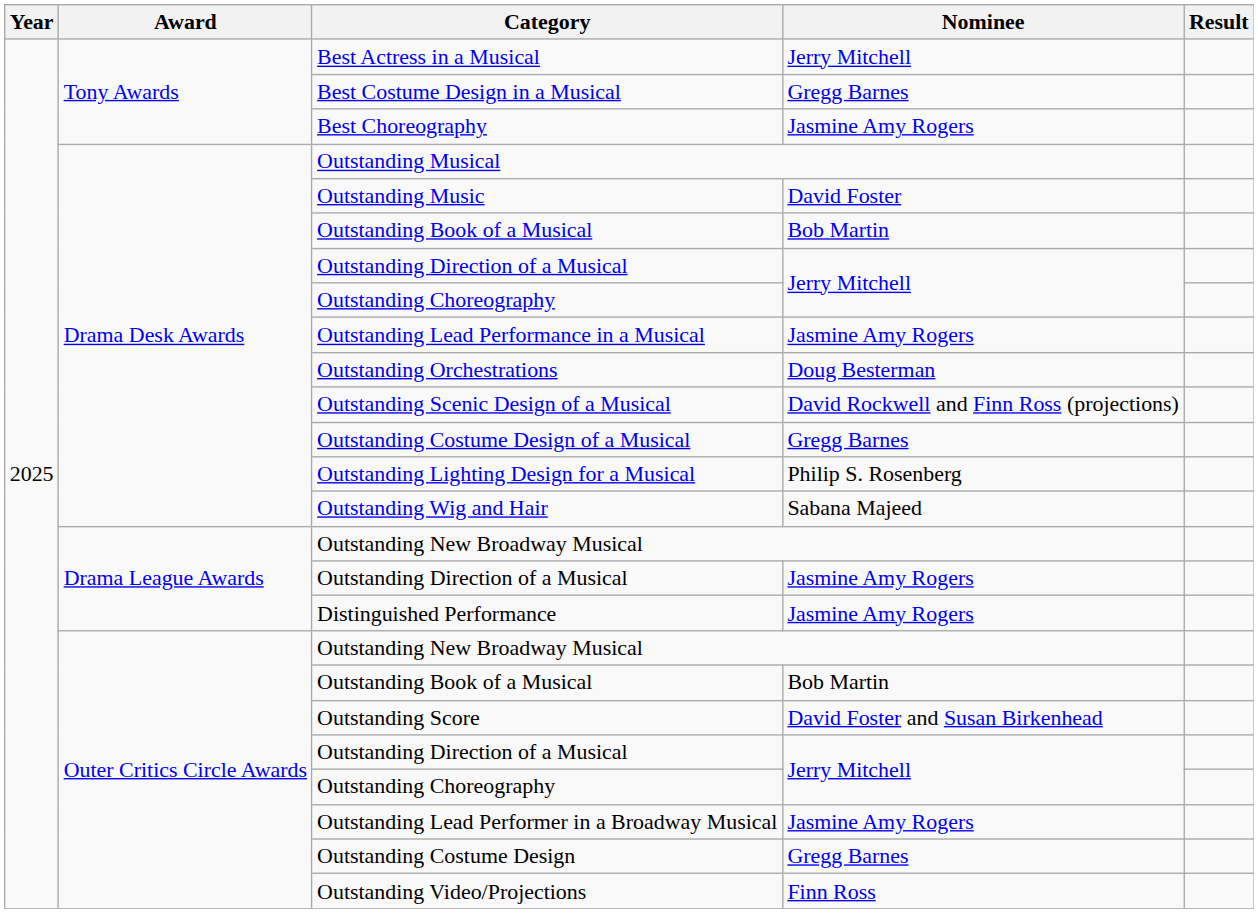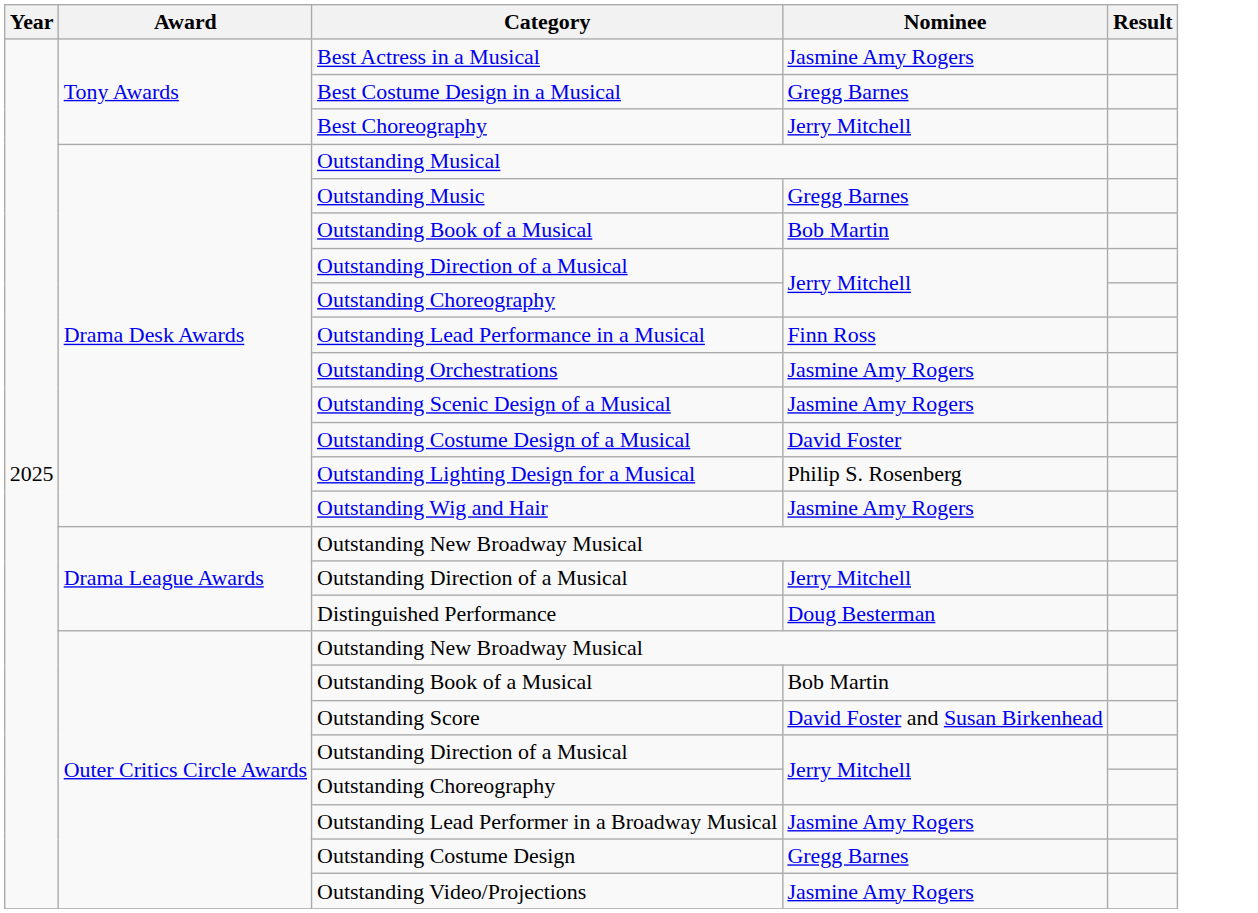Best Actress in a Musical | Nominee: Jerry Mitchell -> Jasmine Amy Rogers
Best Choreography | Nominee: Jasmine Amy Rogers -> Jerry Mitchell
Outstanding Music | Nominee: David Foster -> Gregg Barnes
Outstanding Lead Performance in a Musical | Nominee: Jasmine Amy Rogers -> Finn Ross
Outstanding Orchestrations | Nominee: Doug Besterman -> Jasmine Amy Rogers
Outstanding Scenic Design of a Musical | Nominee: David Rockwell and Finn Ross (projections) -> Jasmine Amy Rogers
Outstanding Costume Design of a Musical | Nominee: Gregg Barnes -> David Foster
Outstanding Wig and Hair | Nominee: Sabana Majeed -> Jasmine Amy Rogers
Drama League Awards / Outstanding Direction of a Musical | Nominee: Jasmine Amy Rogers -> Jerry Mitchell
Distinguished Performance | Nominee: Jasmine Amy Rogers -> Doug Besterman
Outstanding Video/Projections | Nominee: Finn Ross -> Jasmine Amy Rogers
